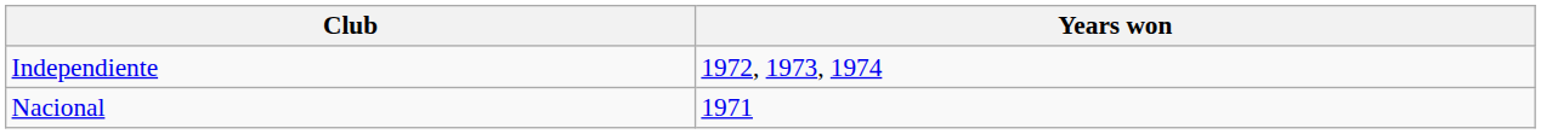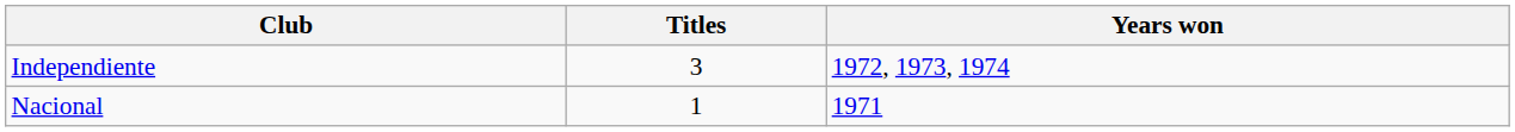+ column: Titles | 3 | 1
